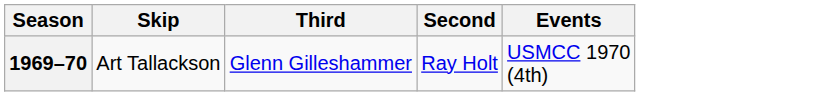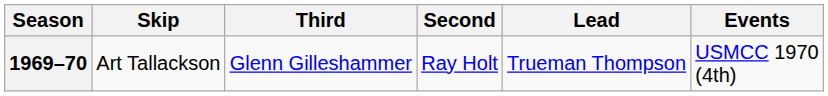+ column: Lead | Trueman Thompson
